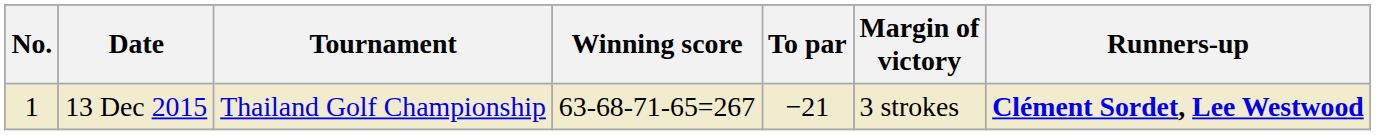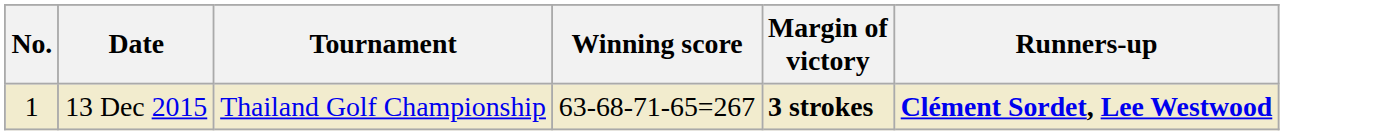- column: To par | −21
13 Dec 2015 | Margin of victory: normal -> bold
